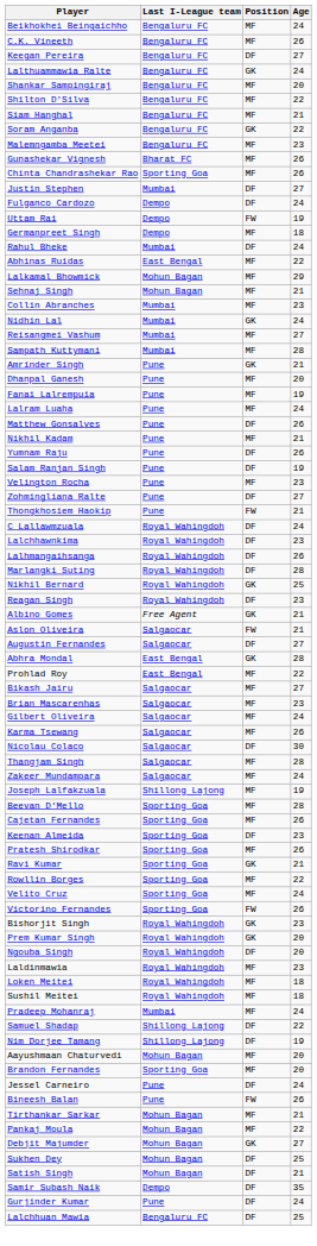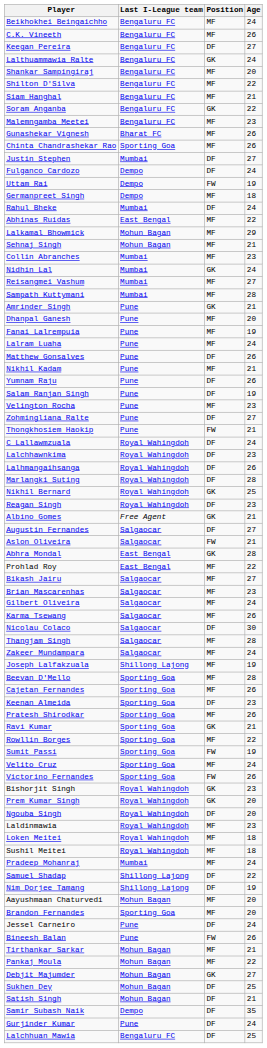rows swapped: Aslon Oliveira <-> Augustin Fernandes
+ row: Sumit Passi | Sporting Goa | FW | 19
